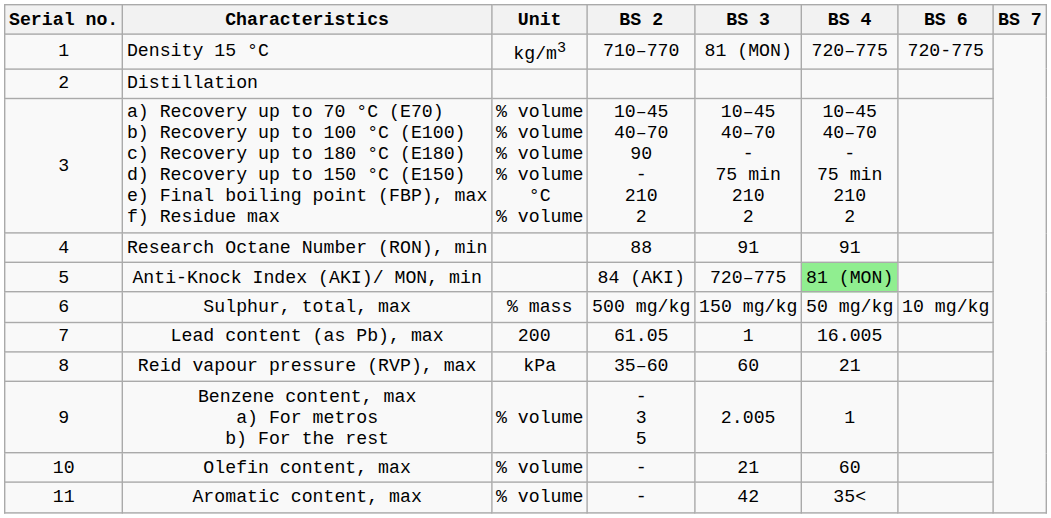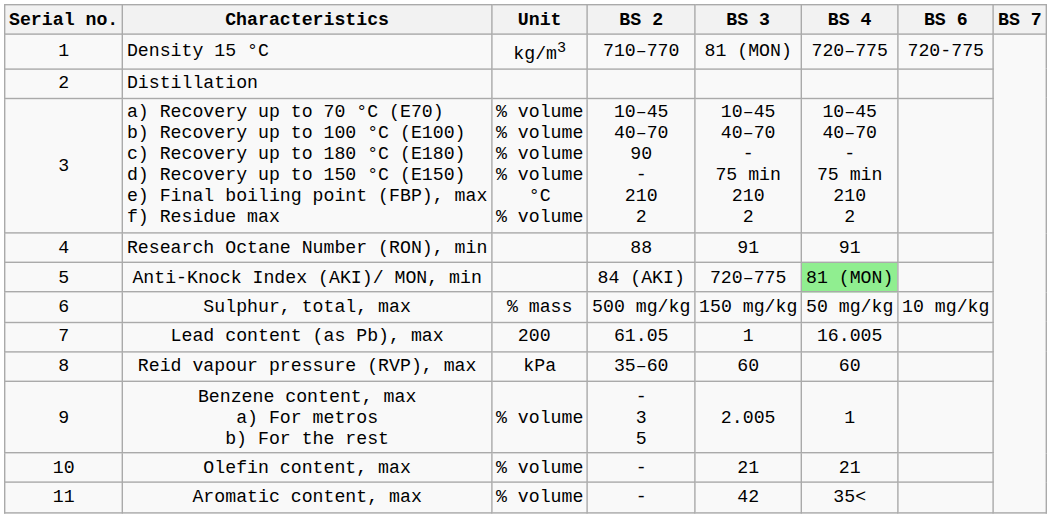Reid vapour pressure (RVP), max | BS 4: 21 -> 60
Olefin content, max | BS 4: 60 -> 21
